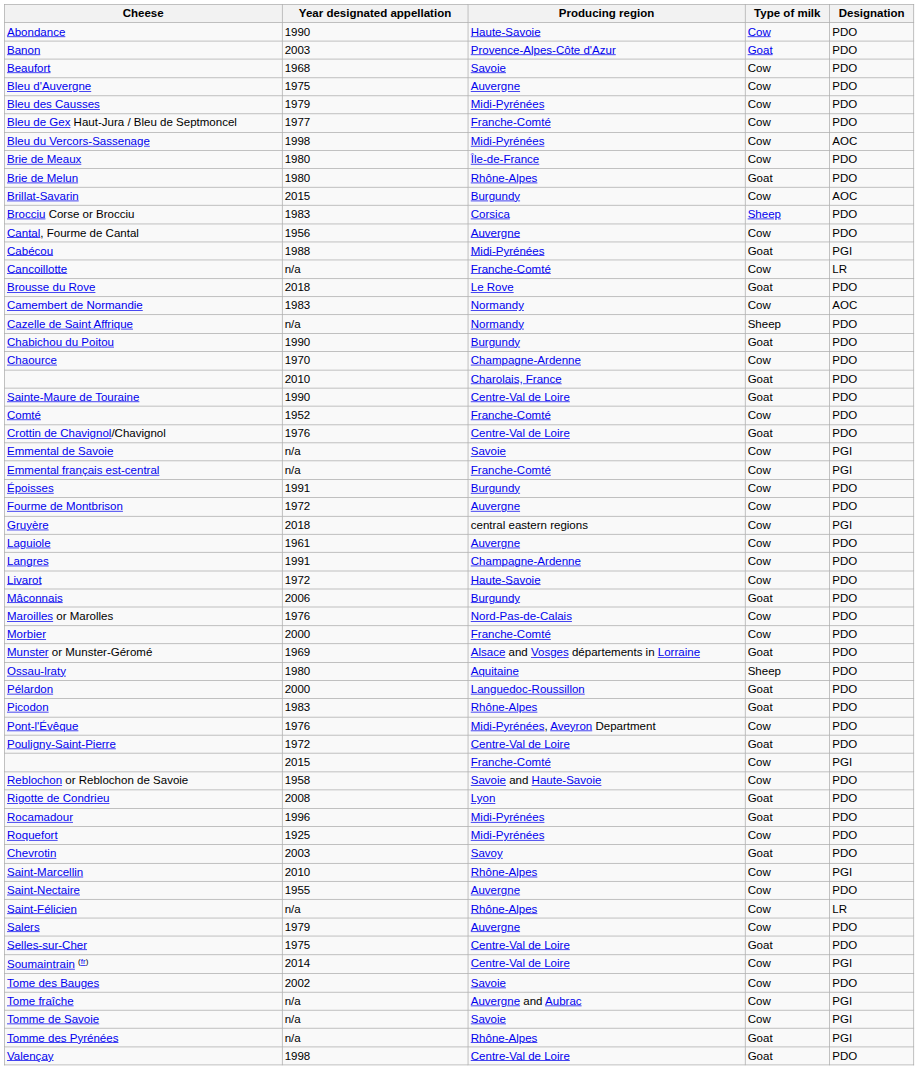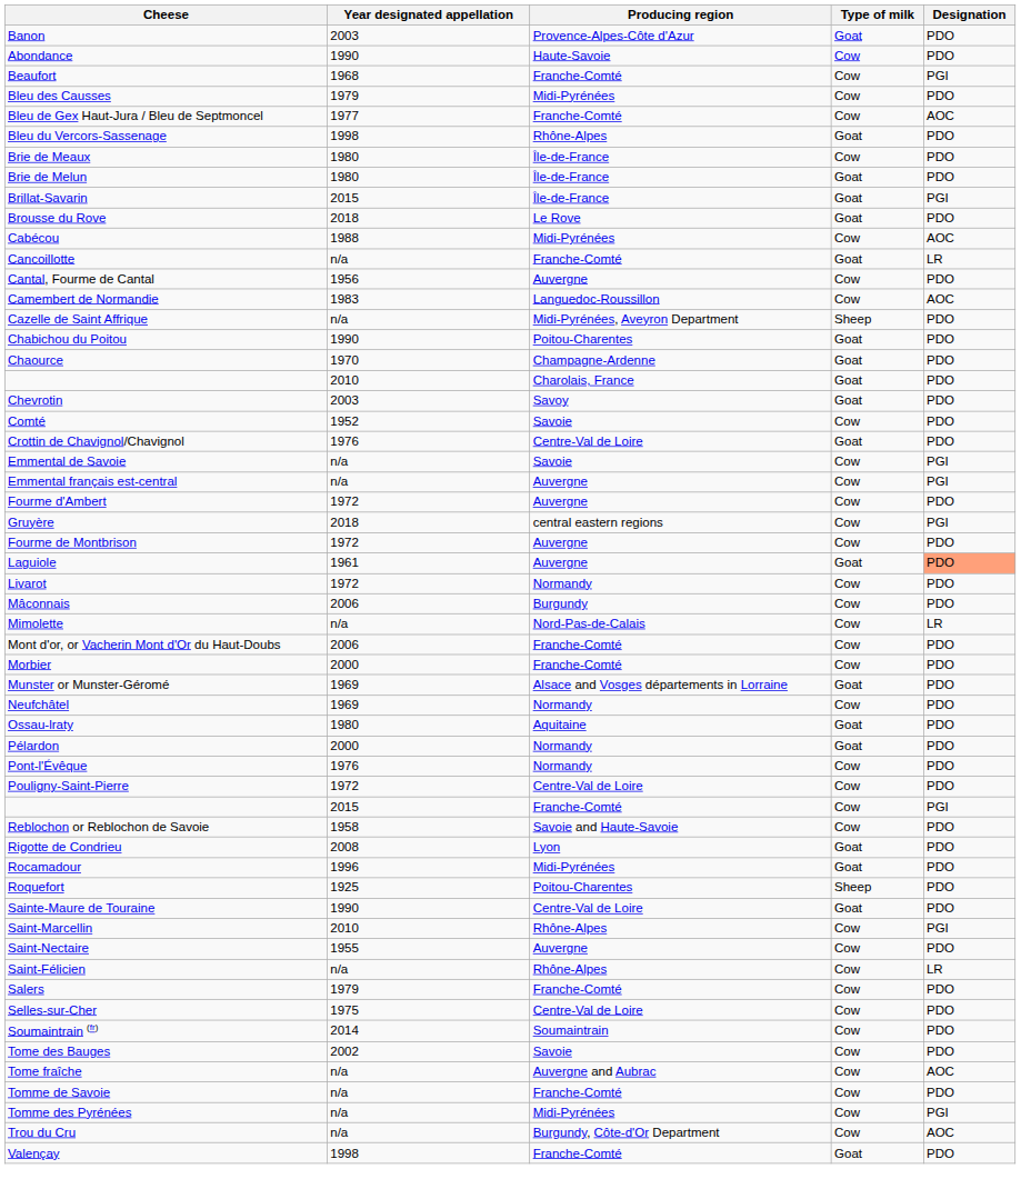rows swapped: Abondance <-> Banon
Beaufort | Producing region: Savoie -> Franche-Comté
Beaufort | Designation: PDO -> PGI
- row: Bleu d'Auvergne | 1975 | Auvergne | Cow | PDO
Bleu de Gex Haut-Jura / Bleu de Septmoncel | Designation: PDO -> AOC
Bleu du Vercors-Sassenage | Producing region: Midi-Pyrénées -> Rhône-Alpes
Bleu du Vercors-Sassenage | Type of milk: Cow -> Goat
Bleu du Vercors-Sassenage | Designation: AOC -> PDO
Brie de Melun | Producing region: Rhône-Alpes -> Île-de-France
Brillat-Savarin | Producing region: Burgundy -> Île-de-France
Brillat-Savarin | Type of milk: Cow -> Goat
Brillat-Savarin | Designation: AOC -> PGI
- row: Brocciu Corse or Brocciu | 1983 | Corsica | Sheep | PDO
rows swapped: Brousse du Rove <-> Cantal, Fourme de Cantal
Cabécou | Type of milk: Goat -> Cow
Cabécou | Designation: PGI -> AOC
Cancoillotte | Type of milk: Cow -> Goat
Camembert de Normandie | Producing region: Normandy -> Languedoc-Roussillon
Cazelle de Saint Affrique | Producing region: Normandy -> Midi-Pyrénées, Aveyron Department
Chabichou du Poitou | Producing region: Burgundy -> Poitou-Charentes
Chaource | Type of milk: Cow -> Goat
rows swapped: Chevrotin <-> Sainte-Maure de Touraine
Comté | Producing region: Franche-Comté -> Savoie
Emmental français est-central | Producing region: Franche-Comté -> Auvergne
- row: Époisses | 1991 | Burgundy | Cow | PDO
+ row: Fourme d'Ambert | 1972 | Auvergne | Cow | PDO
rows swapped: Fourme de Montbrison <-> Gruyère
Laguiole | Type of milk: Cow -> Goat
Laguiole | Designation: no background -> lightsalmon background
- row: Langres | 1991 | Champagne-Ardenne | Cow | PDO
Livarot | Producing region: Haute-Savoie -> Normandy
Mâconnais | Type of milk: Goat -> Cow
- row: Maroilles or Marolles | 1976 | Nord-Pas-de-Calais | Cow | PDO
+ row: Mimolette | n/a | Nord-Pas-de-Calais | Cow | LR
+ row: Mont d'or, or Vacherin Mont d'Or du Haut-Doubs | 2006 | Franche-Comté | Cow | PDO
+ row: Neufchâtel | 1969 | Normandy | Cow | PDO
Ossau-lraty | Type of milk: Sheep -> Goat
Pélardon | Producing region: Languedoc-Roussillon -> Normandy
- row: Picodon | 1983 | Rhône-Alpes | Goat | PDO
Pont-l'Évêque | Producing region: Midi-Pyrénées, Aveyron Department -> Normandy
Pouligny-Saint-Pierre | Type of milk: Goat -> Cow
Roquefort | Producing region: Midi-Pyrénées -> Poitou-Charentes
Roquefort | Type of milk: Cow -> Sheep
Salers | Producing region: Auvergne -> Franche-Comté
Selles-sur-Cher | Type of milk: Goat -> Cow
Soumaintrain (fr) | Producing region: Centre-Val de Loire -> Soumaintrain
Soumaintrain (fr) | Designation: PGI -> PDO
Tome fraîche | Designation: PGI -> AOC
Tomme de Savoie | Producing region: Savoie -> Franche-Comté
Tomme de Savoie | Designation: PGI -> PDO
Tomme des Pyrénées | Producing region: Rhône-Alpes -> Midi-Pyrénées
Tomme des Pyrénées | Type of milk: Goat -> Cow
+ row: Trou du Cru | n/a | Burgundy, Côte-d'Or Department | Cow | AOC
Valençay | Producing region: Centre-Val de Loire -> Franche-Comté
